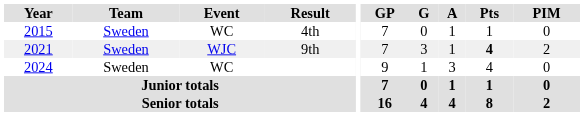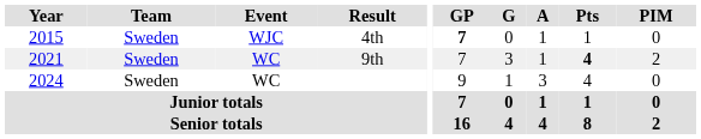4th | Event: WC -> WJC
4th | GP: normal -> bold
9th | Event: WJC -> WC
